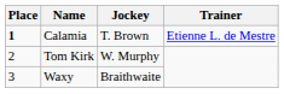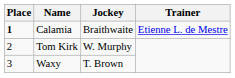Calamia | Jockey: T. Brown -> Braithwaite
Waxy | Jockey: Braithwaite -> T. Brown
